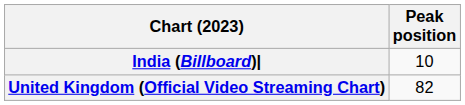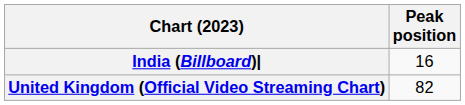India (Billboard)| | Peak position: 10 -> 16
